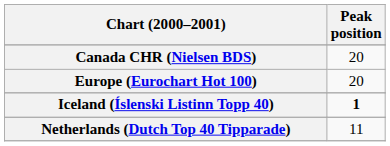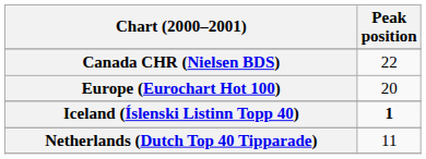Canada CHR (Nielsen BDS) | Peak position: 20 -> 22
